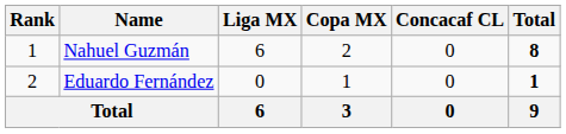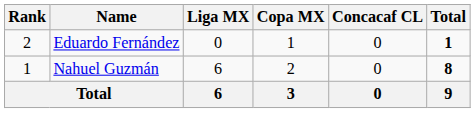rows swapped: Nahuel Guzmán <-> Eduardo Fernández
